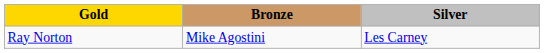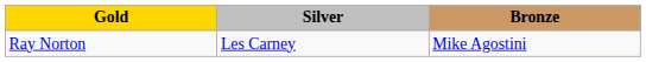columns swapped: Silver <-> Bronze
